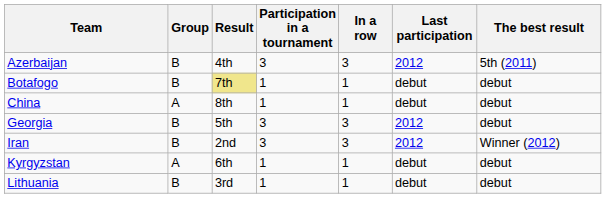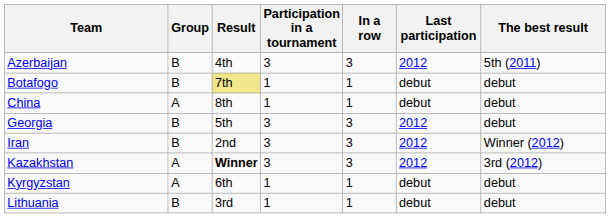+ row: Kazakhstan | А | Winner | 3 | 3 | 2012 | 3rd (2012)
